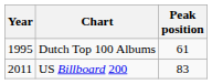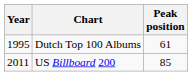US Billboard 200 | Peak position: 83 -> 85
